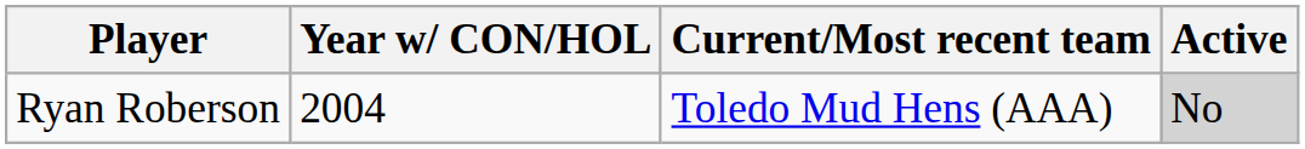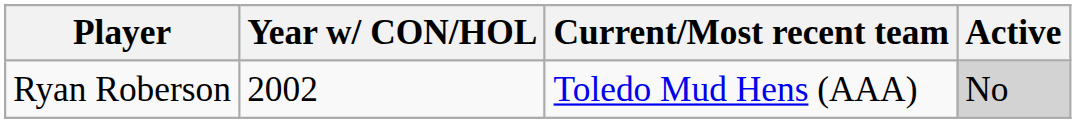Ryan Roberson | Year w/ CON/HOL: 2004 -> 2002
